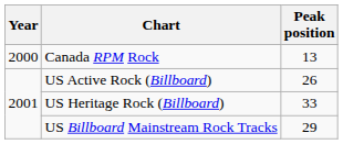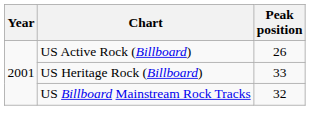- row: 2000 | Canada RPM Rock | 13
US Billboard Mainstream Rock Tracks | Peak position: 29 -> 32
